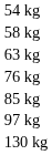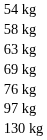+ row: 69 kg
- row: 85 kg
